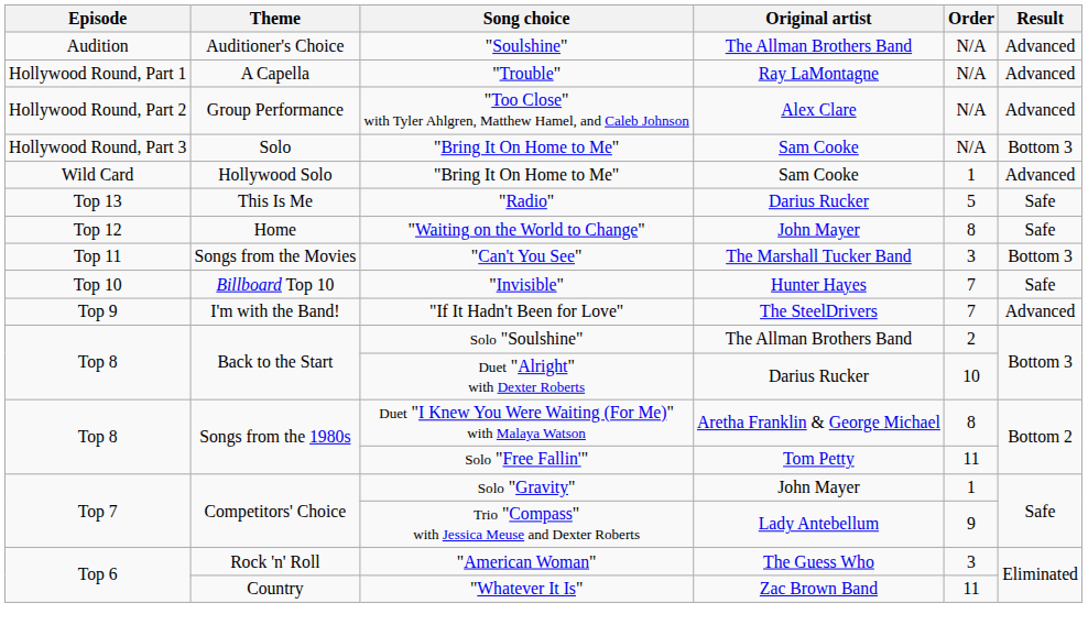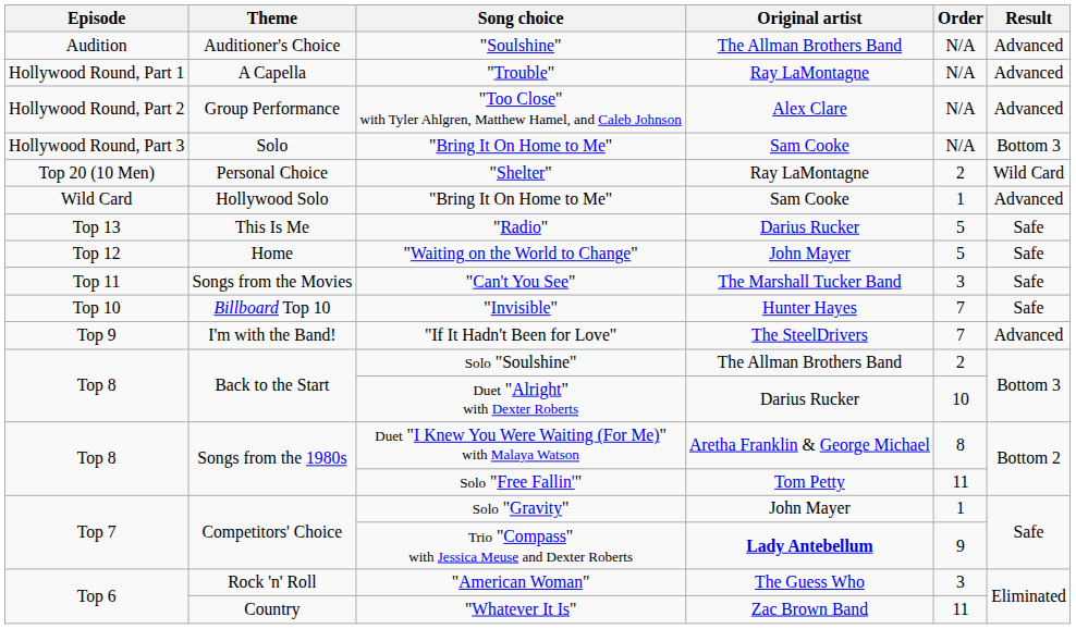+ row: Top 20 (10 Men) | Personal Choice | "Shelter" | Ray LaMontagne | 2 | Wild Card
"Waiting on the World to Change" | Order: 8 -> 5
"Can't You See" | Result: Bottom 3 -> Safe
Trio "Compass" with Jessica Meuse and Dexter Roberts | Original artist: normal -> bold
